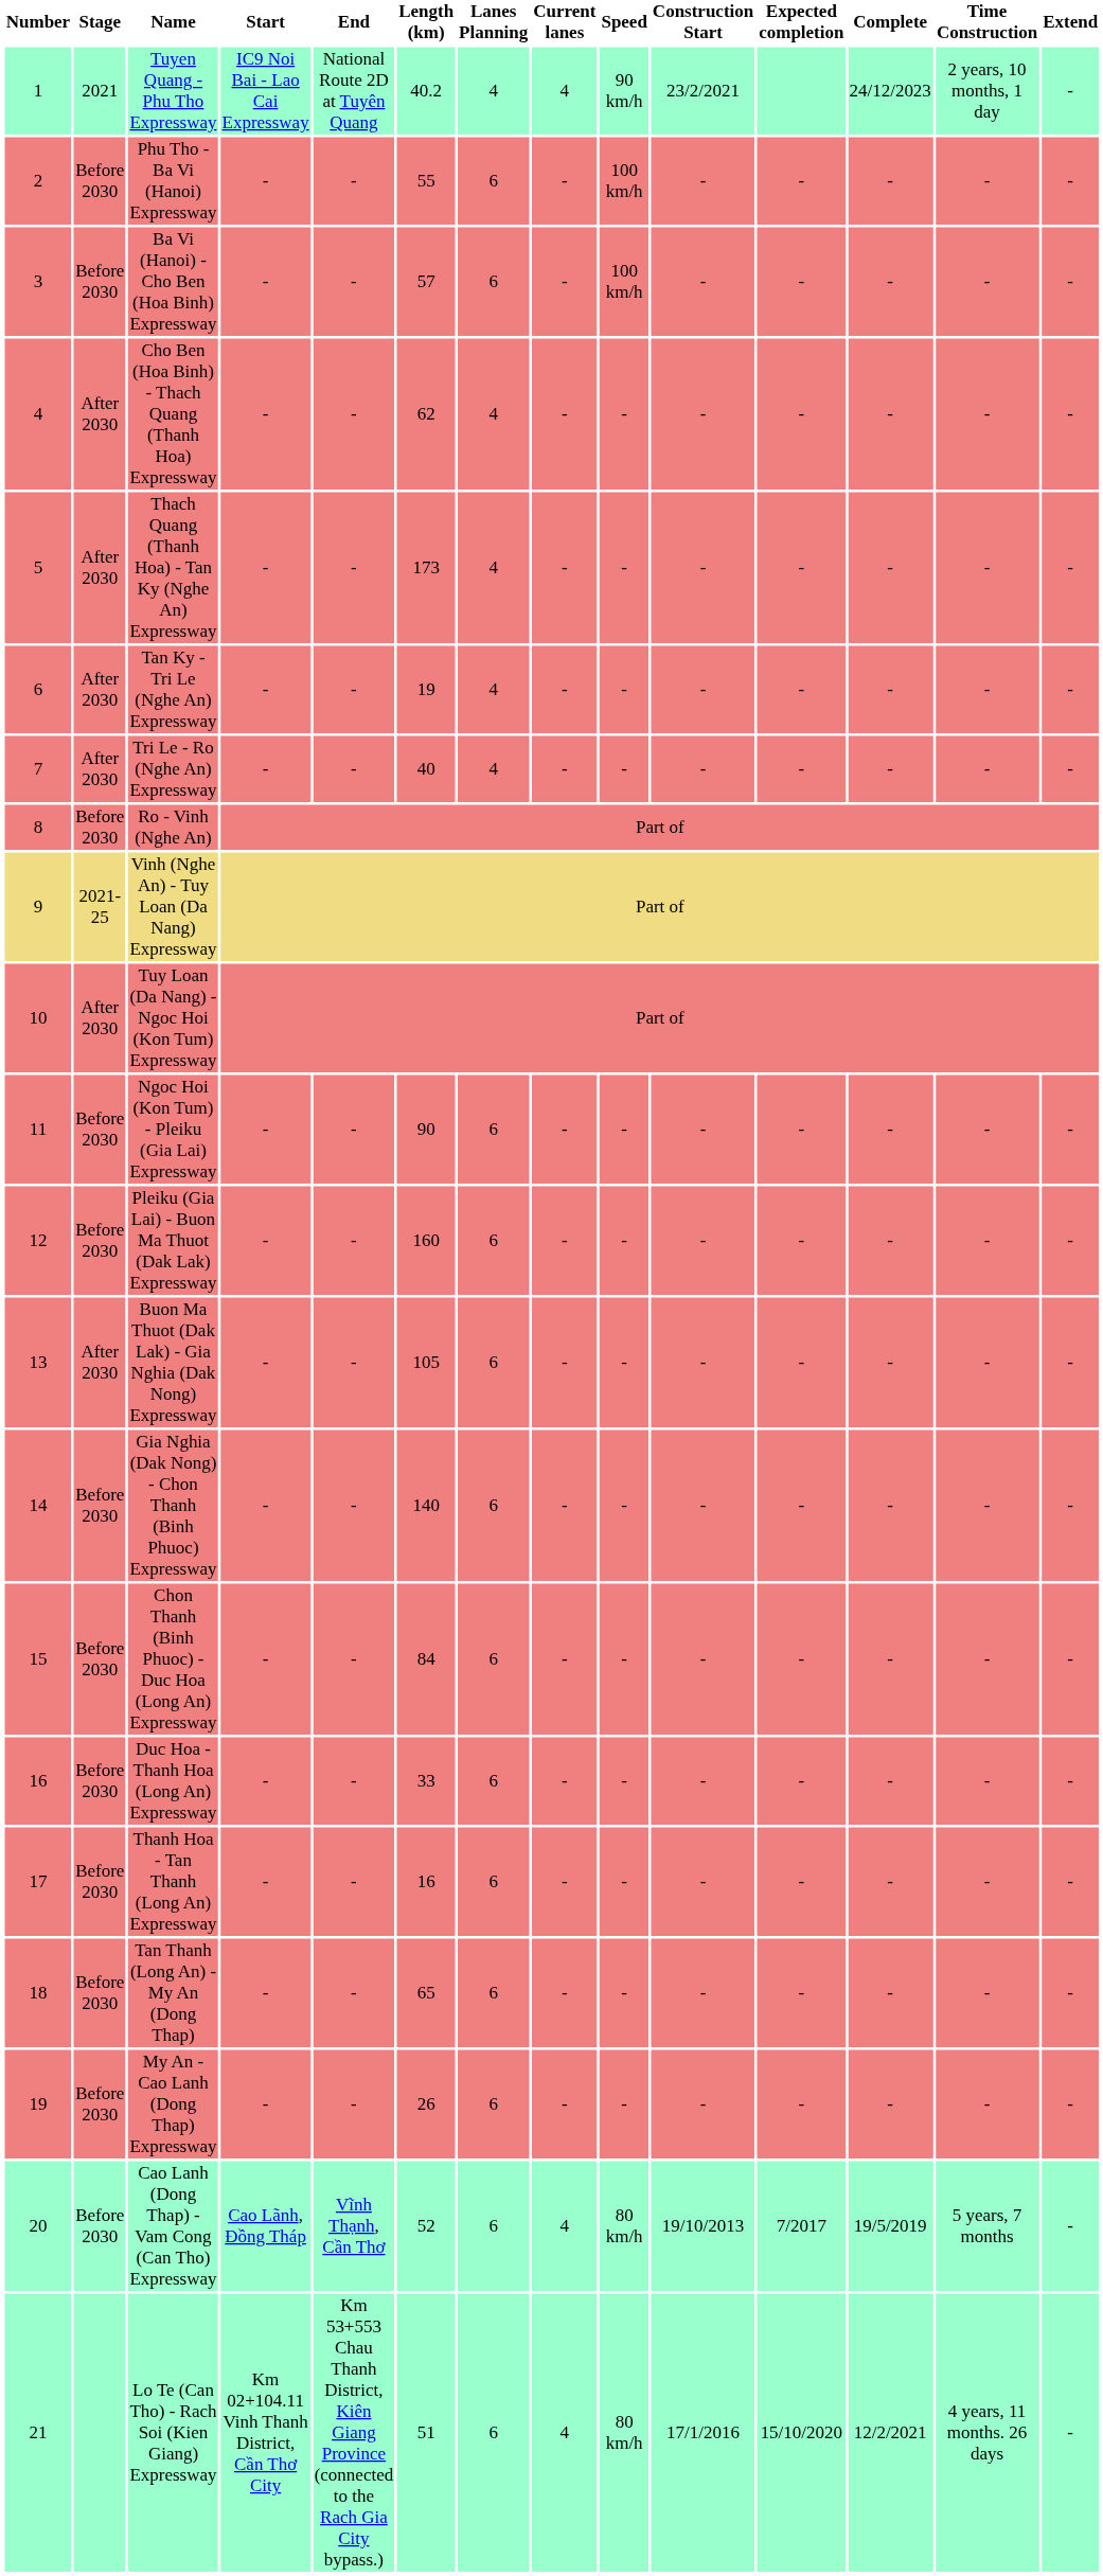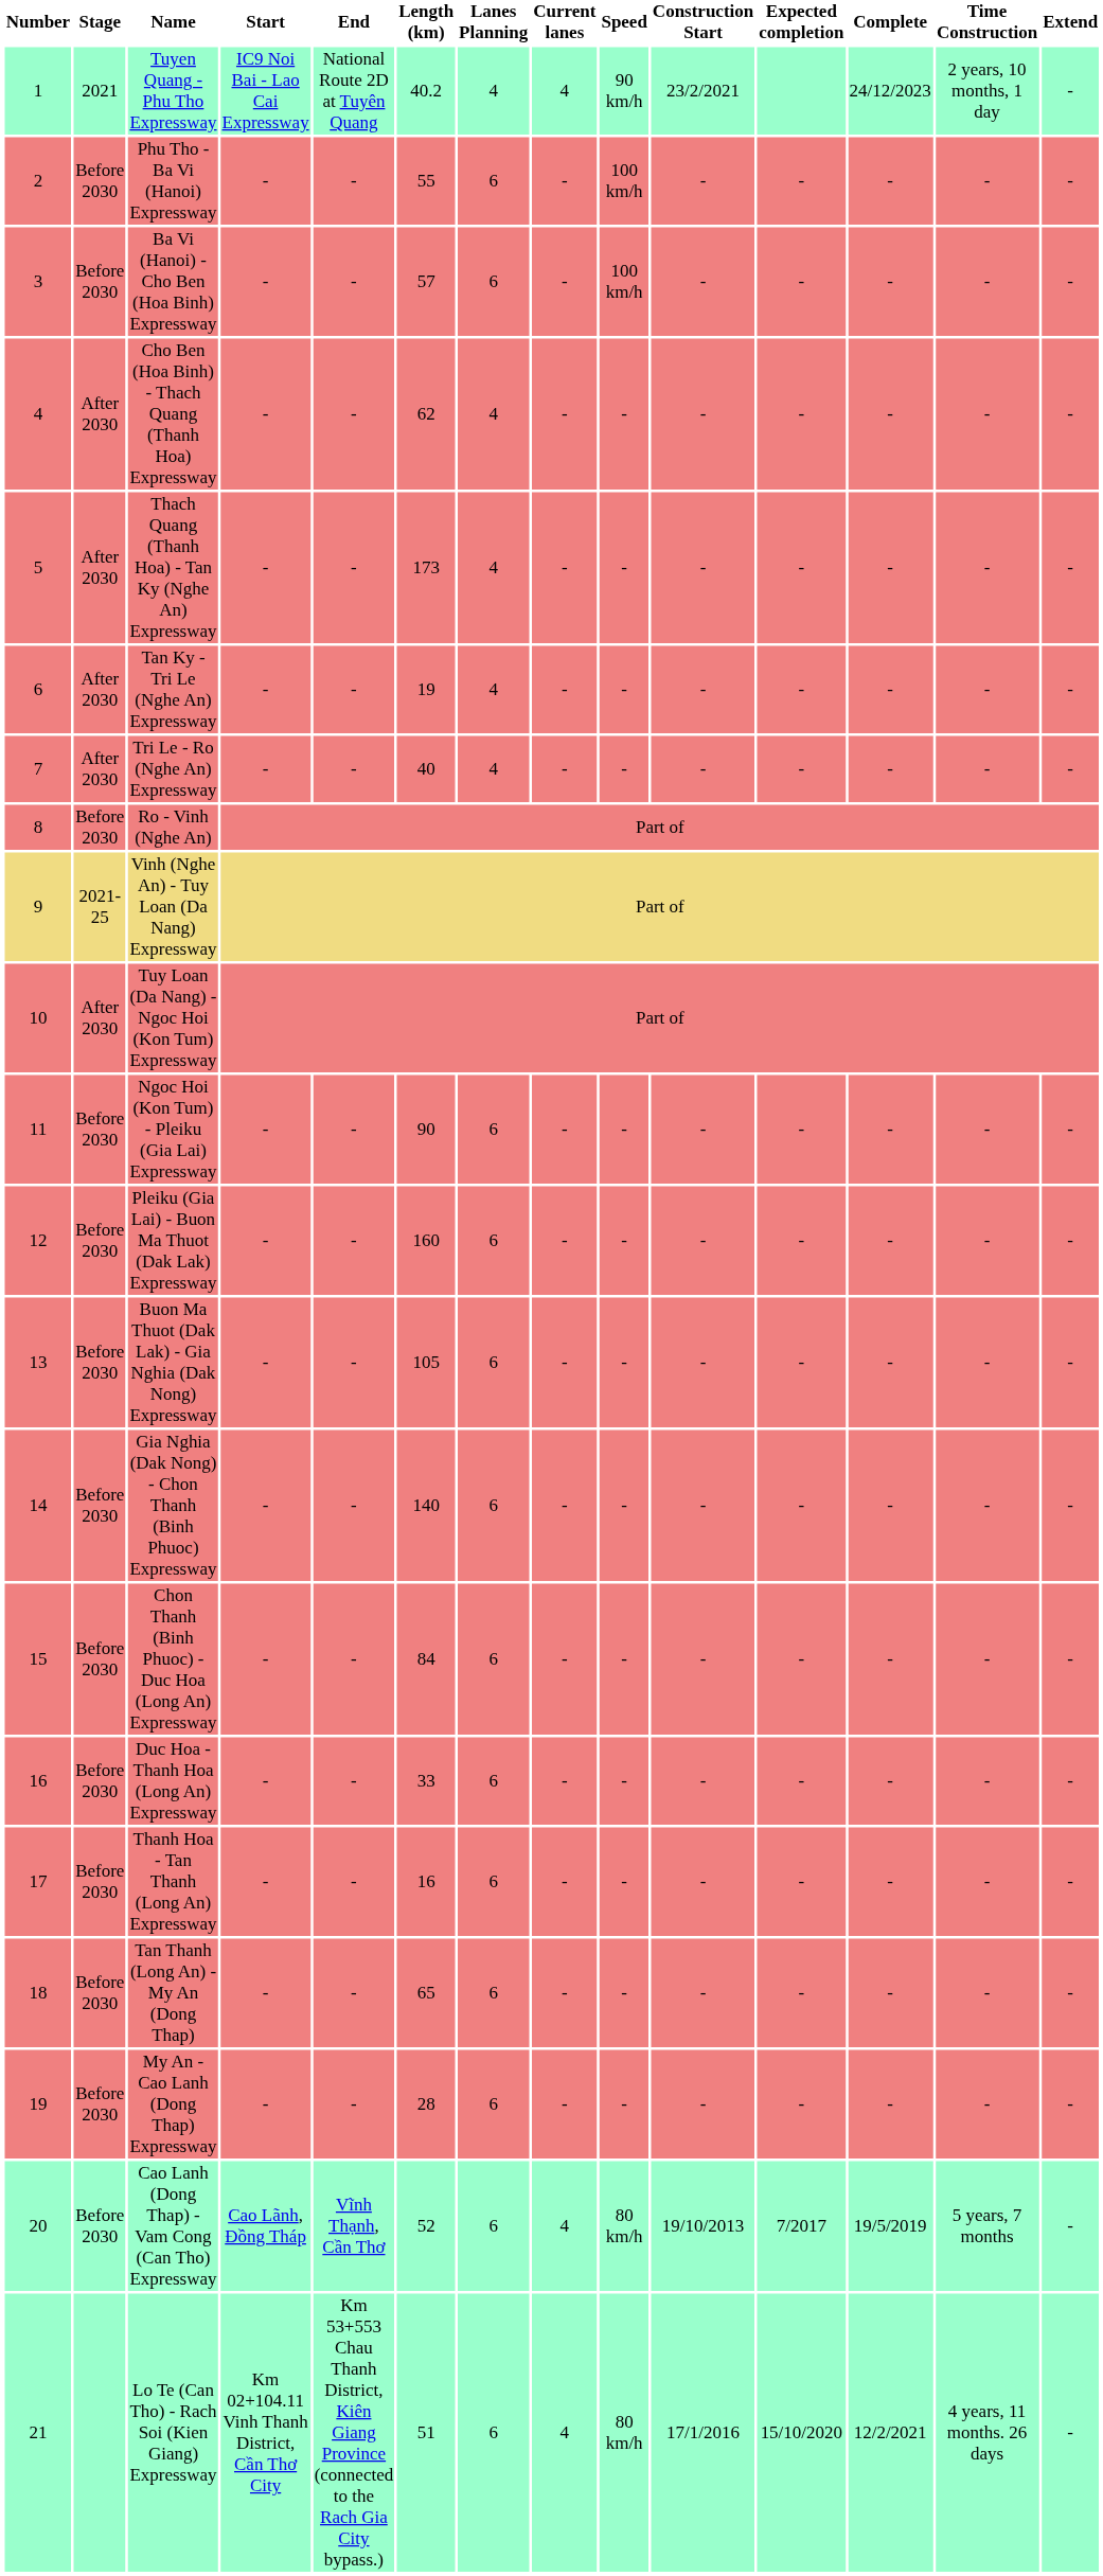Buon Ma Thuot (Dak Lak) - Gia Nghia (Dak Nong) Expressway | Stage: After 2030 -> Before 2030
My An - Cao Lanh (Dong Thap) Expressway | Length (km): 26 -> 28
